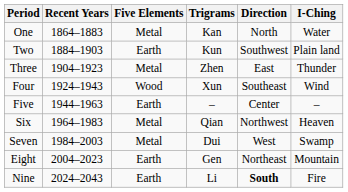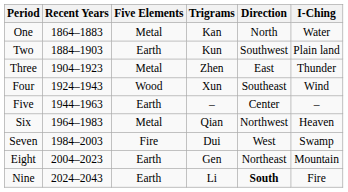Seven | Five Elements: Metal -> Fire
